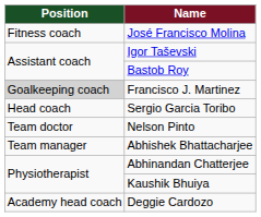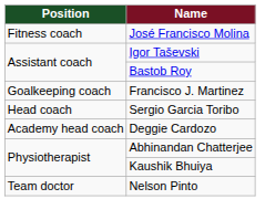Francisco J. Martinez | Position: lightgrey background -> no background
rows swapped: Nelson Pinto <-> Deggie Cardozo
- row: Team manager | Abhishek Bhattacharjee
